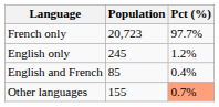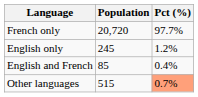French only | Population: 20,723 -> 20,720
Other languages | Population: 155 -> 515
